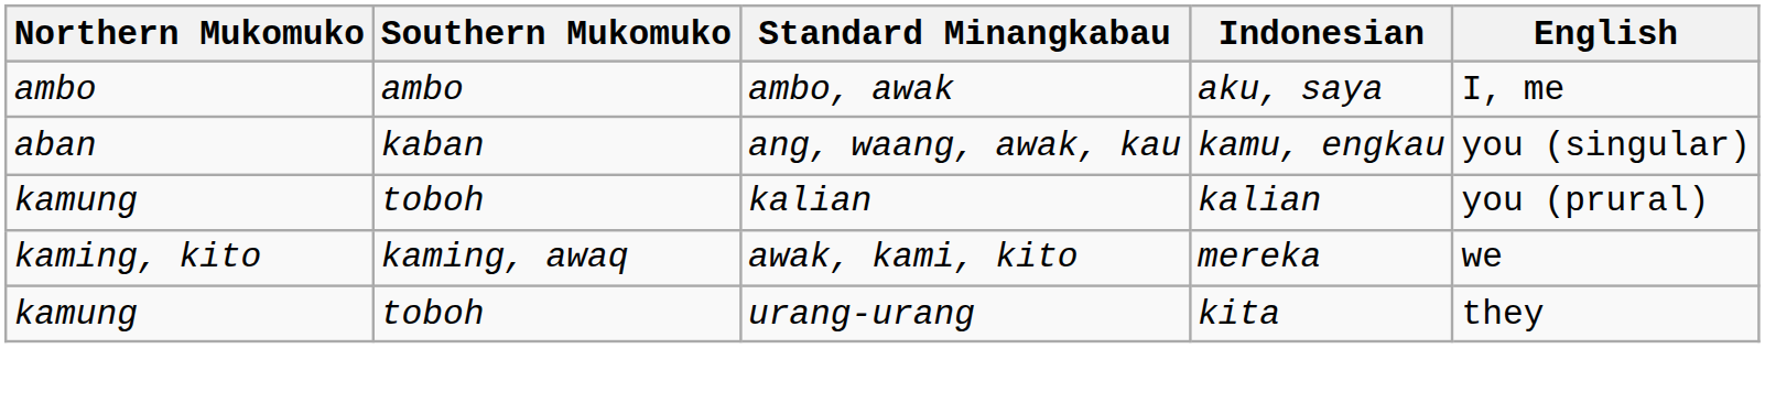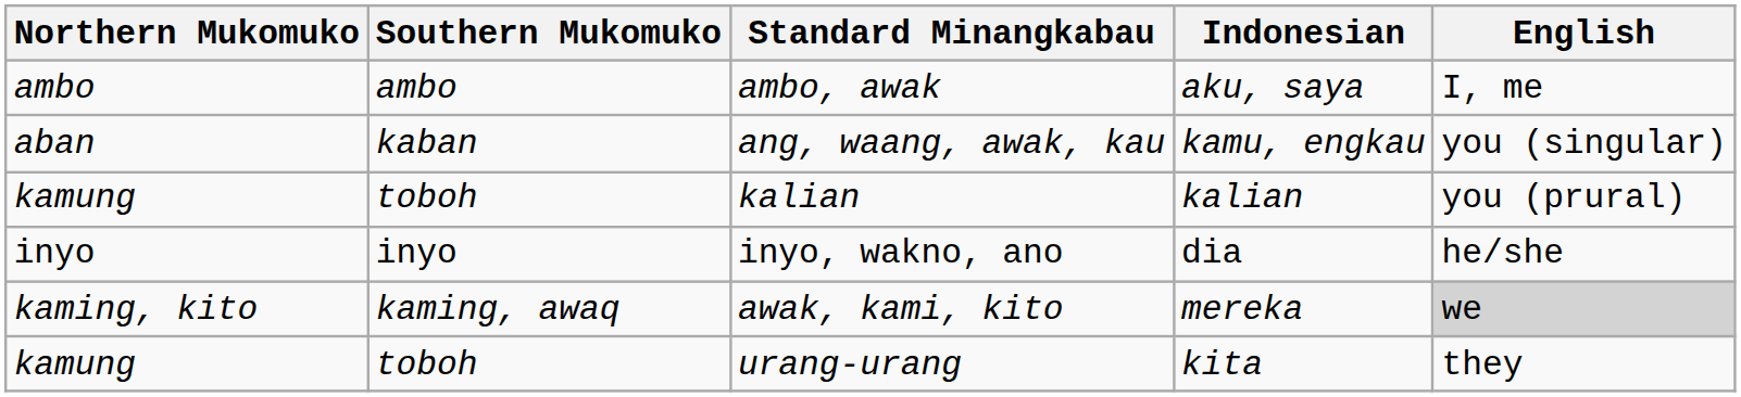+ row: inyo | inyo | inyo, wakno, ano | dia | he/she
awak, kami, kito | English: no background -> lightgrey background
